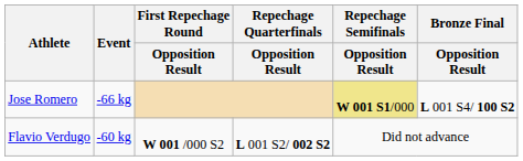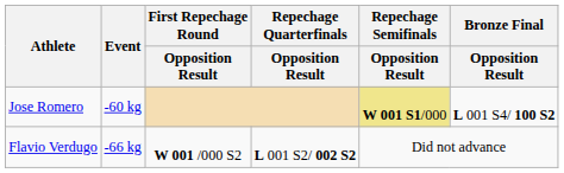Jose Romero | Event: -66 kg -> -60 kg
Flavio Verdugo | Event: -60 kg -> -66 kg
